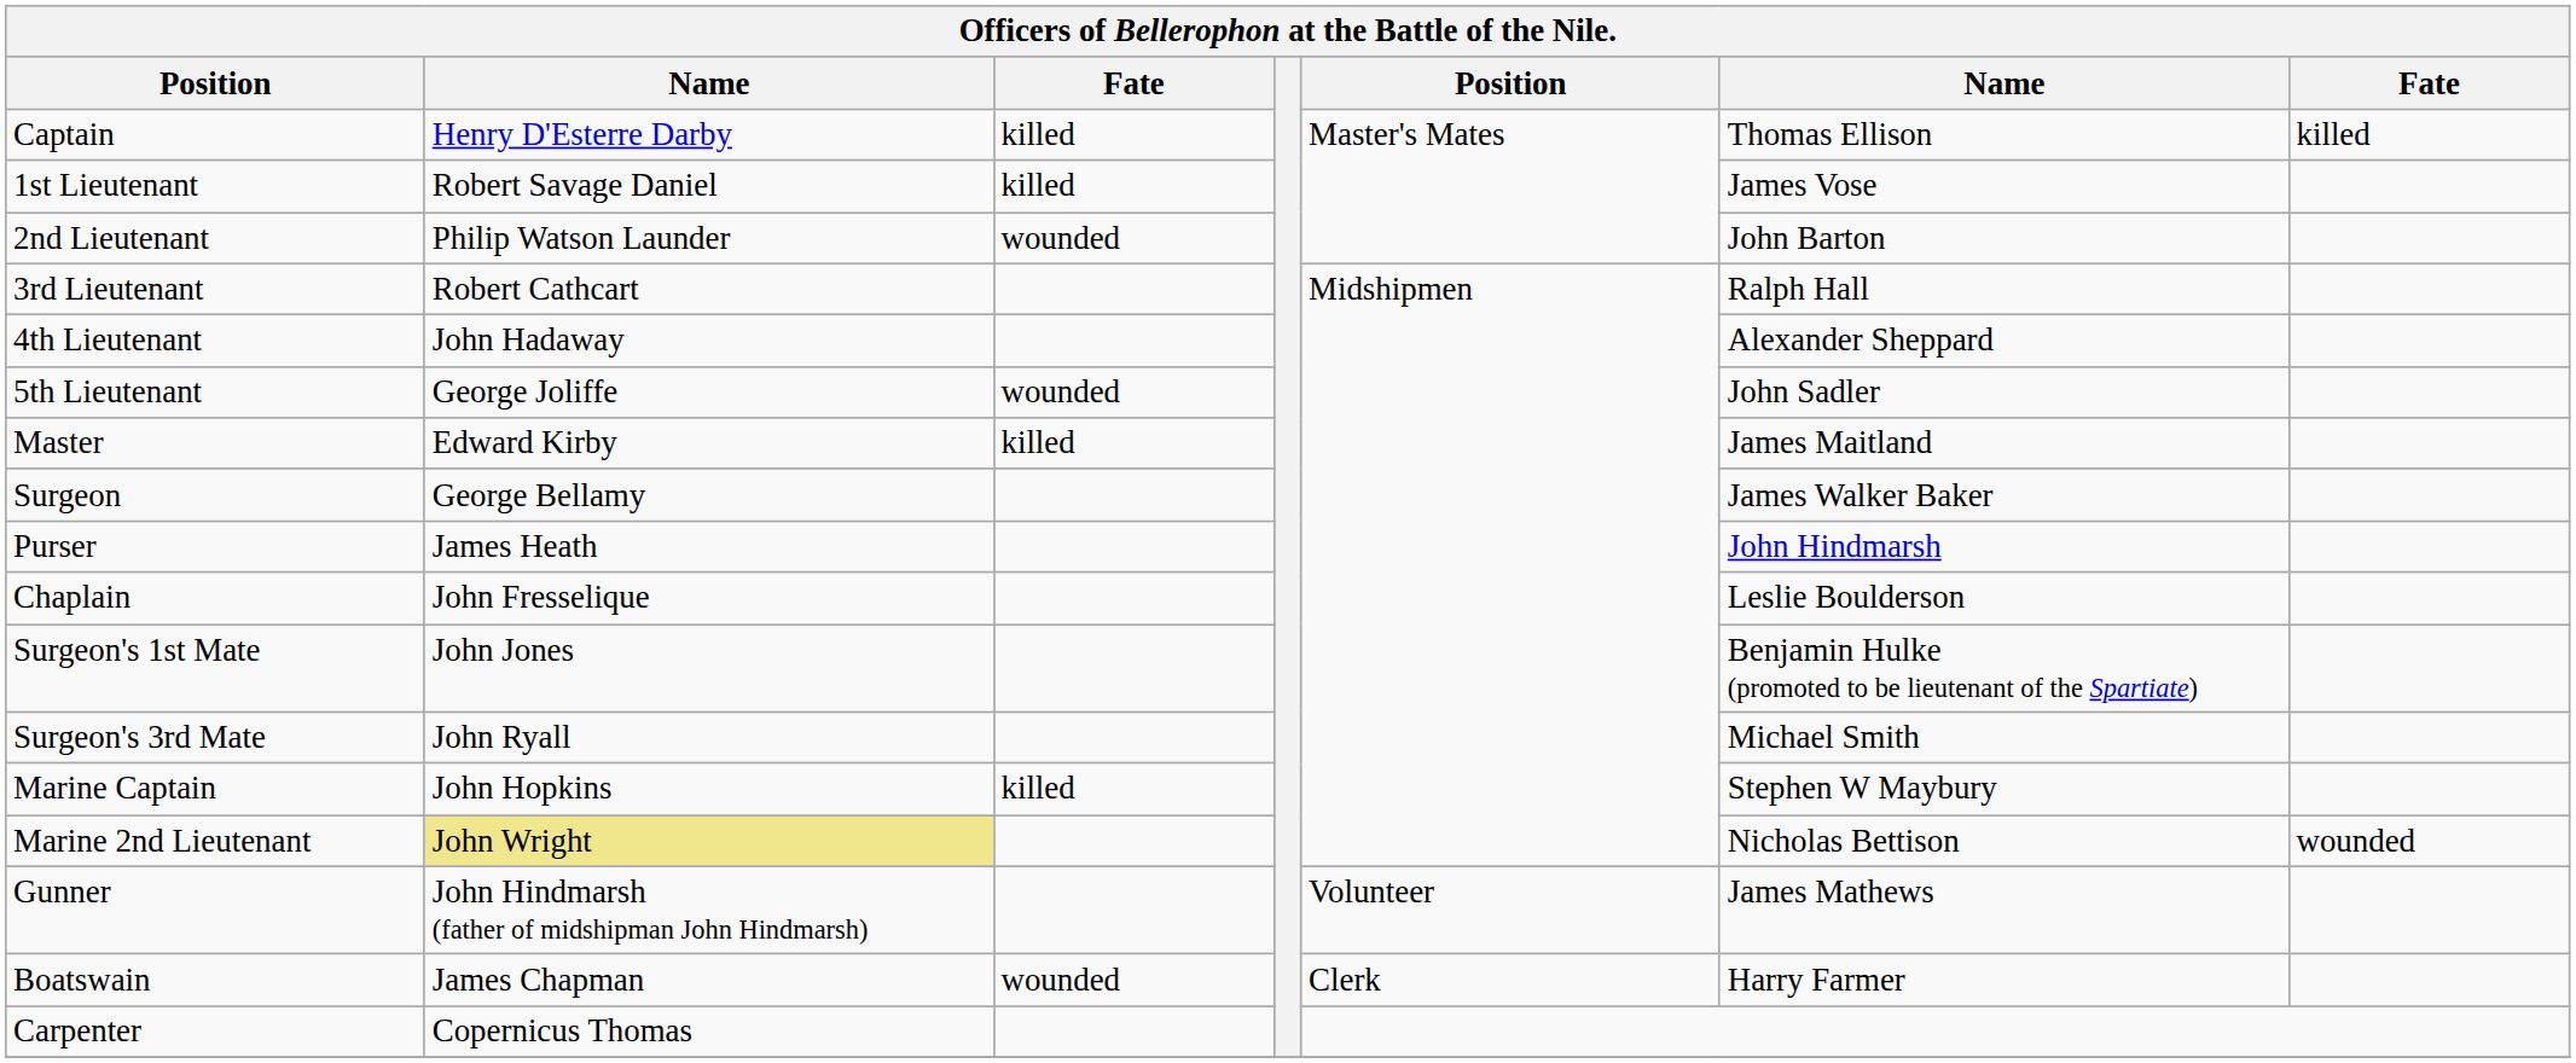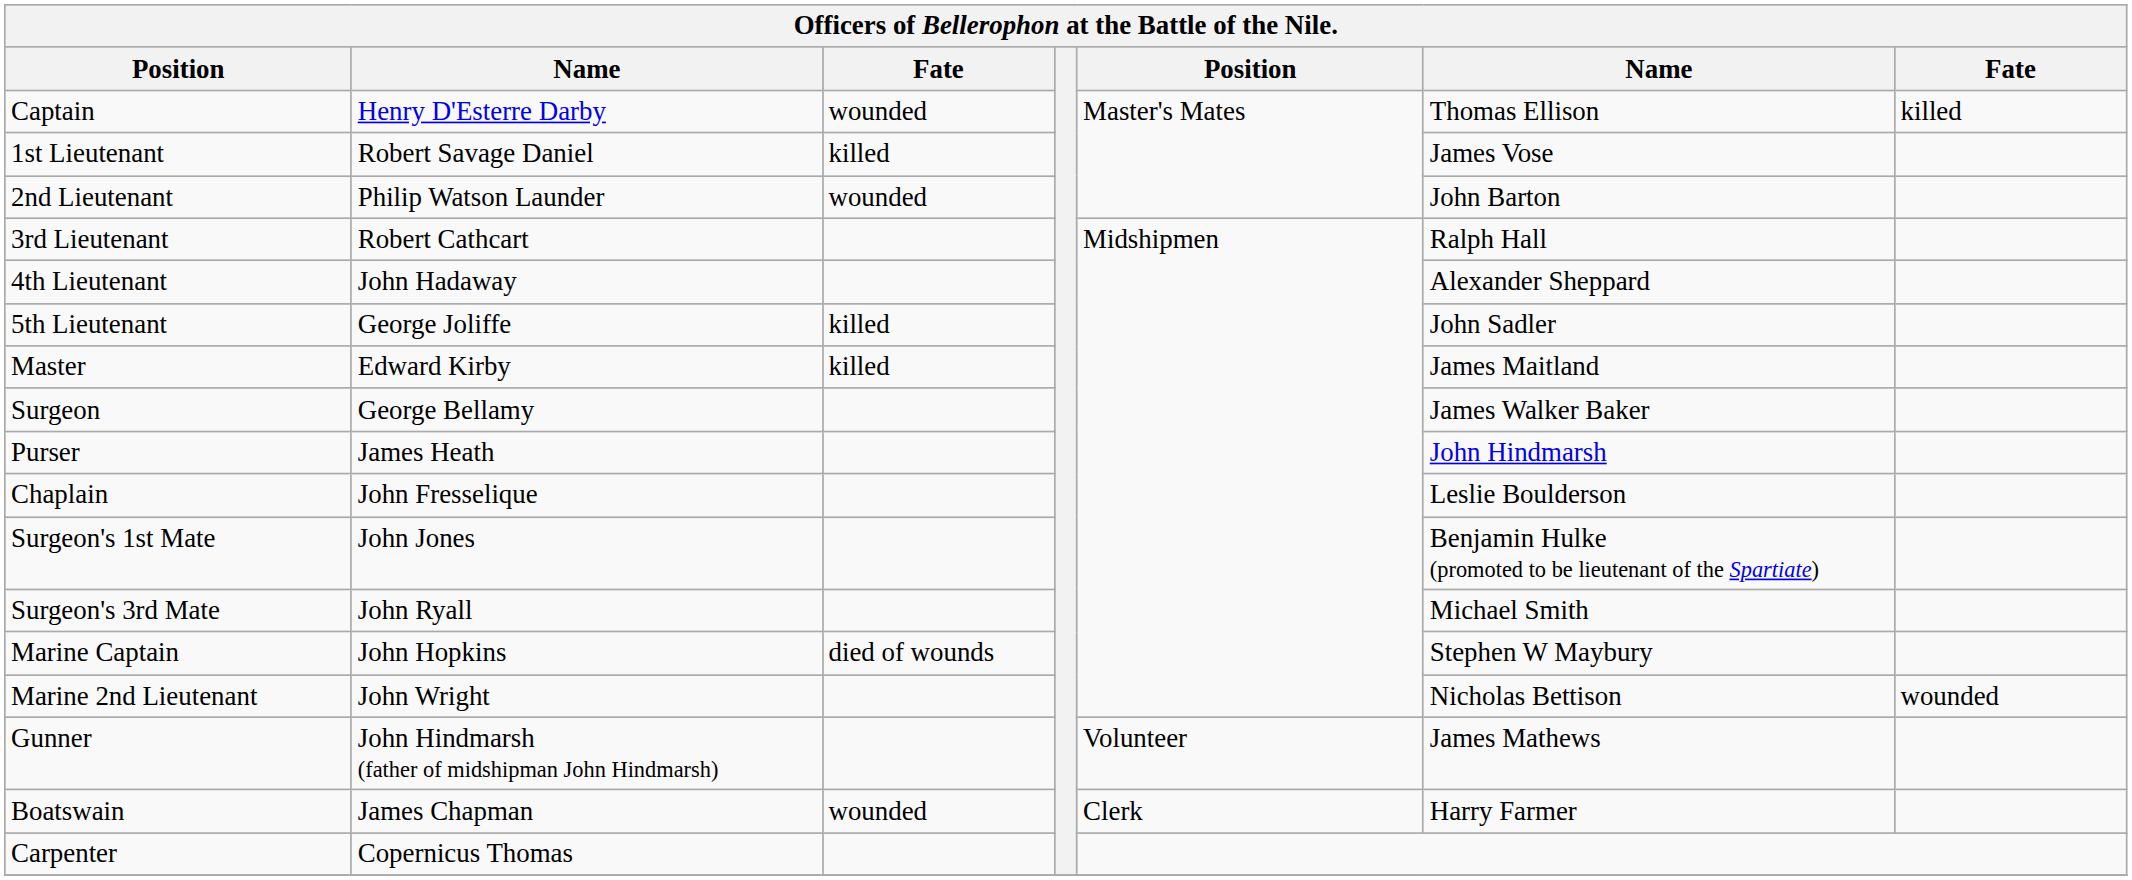Captain | column 3: killed -> wounded
5th Lieutenant | column 3: wounded -> killed
Marine Captain | column 3: killed -> died of wounds
Marine 2nd Lieutenant | column 2: khaki background -> no background
